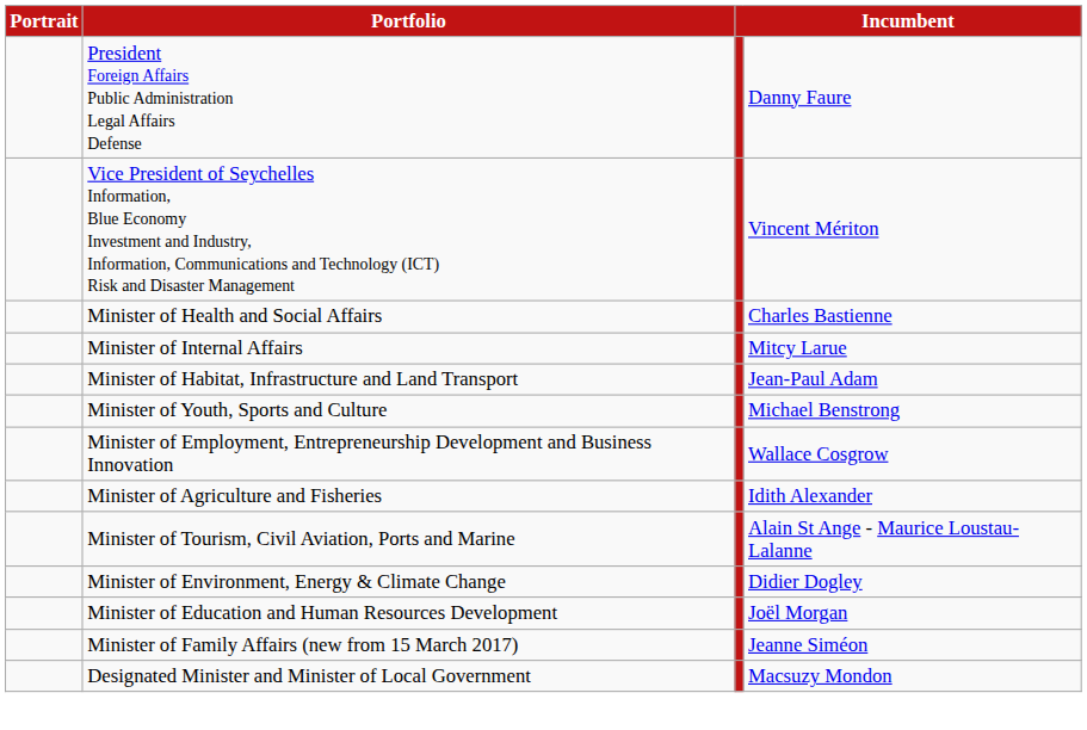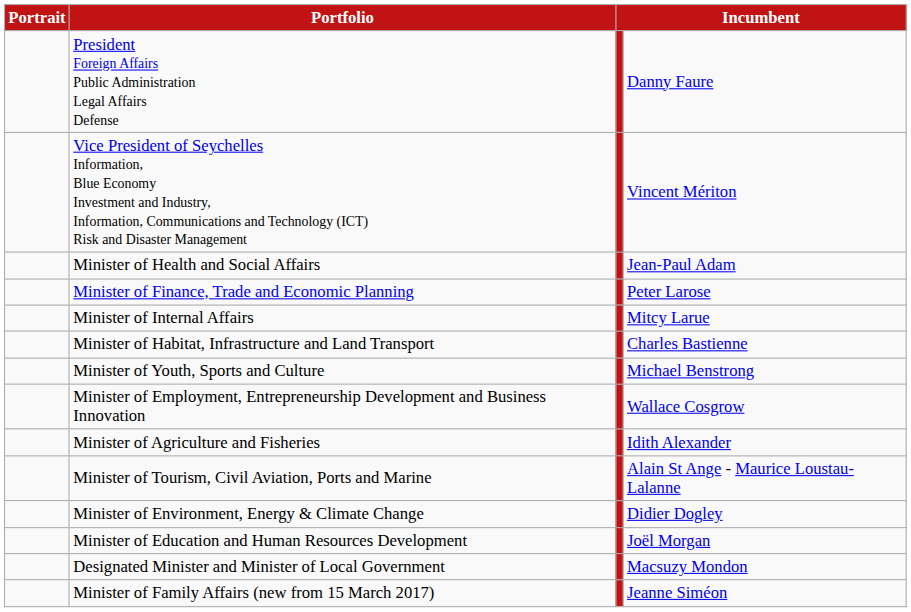Minister of Health and Social Affairs | column 4: Charles Bastienne -> Jean-Paul Adam
+ row: Minister of Finance, Trade and Economic Planning | Peter Larose
Minister of Habitat, Infrastructure and Land Transport | column 4: Jean-Paul Adam -> Charles Bastienne
rows swapped: Minister of Family Affairs (new from 15 March 2017) <-> Designated Minister and Minister of Local Government
